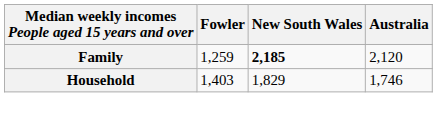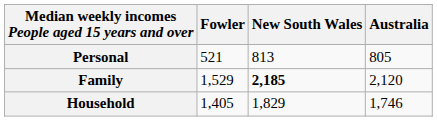+ row: Personal | 521 | 813 | 805
Family | Fowler: 1,259 -> 1,529
Household | Fowler: 1,403 -> 1,405
